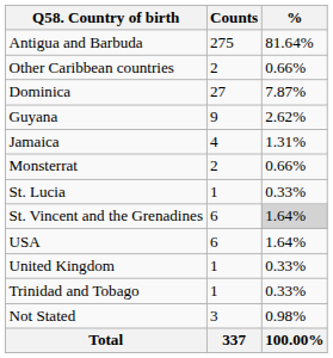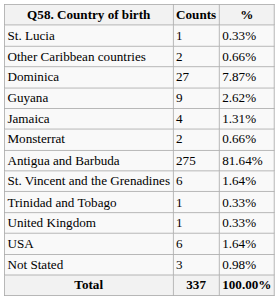rows swapped: Antigua and Barbuda <-> St. Lucia
St. Vincent and the Grenadines | %: lightgrey background -> no background
rows swapped: Trinidad and Tobago <-> USA
